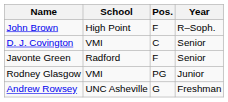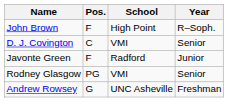columns swapped: School <-> Pos.
Javonte Green | Year: Senior -> Junior
Rodney Glasgow | Year: Junior -> Senior
